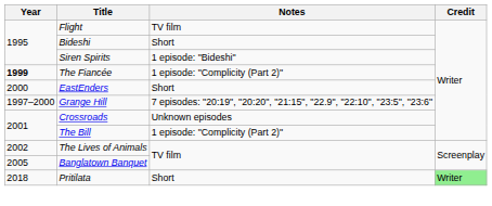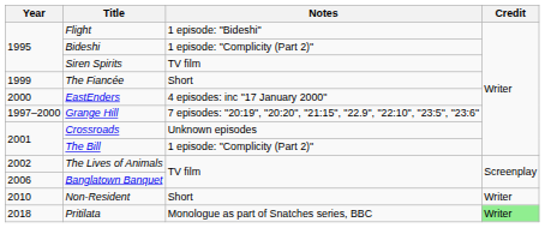Flight | Notes: TV film -> 1 episode: "Bideshi"
Bideshi | Notes: Short -> 1 episode: "Complicity (Part 2)"
Siren Spirits | Notes: 1 episode: "Bideshi" -> TV film
The Fiancée | Year: bold -> normal
The Fiancée | Notes: 1 episode: "Complicity (Part 2)" -> Short
EastEnders | Notes: Short -> 4 episodes: inc "17 January 2000"
Banglatown Banquet | Year: 2005 -> 2006
+ row: 2010 | Non-Resident | Short | Writer
Pritilata | Notes: Short -> Monologue as part of Snatches series, BBC
